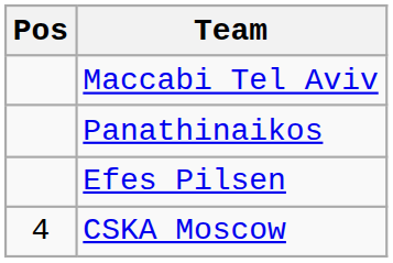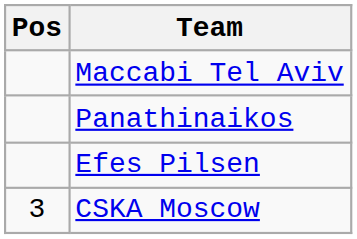CSKA Moscow | Pos: 4 -> 3
